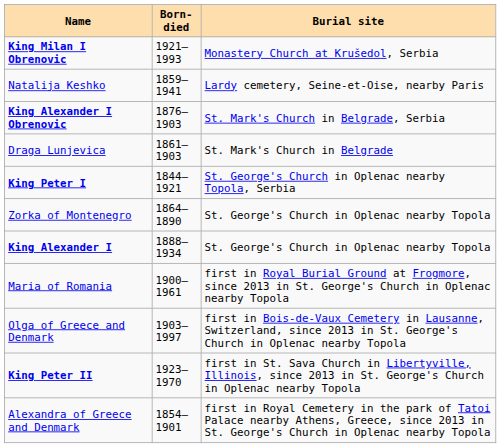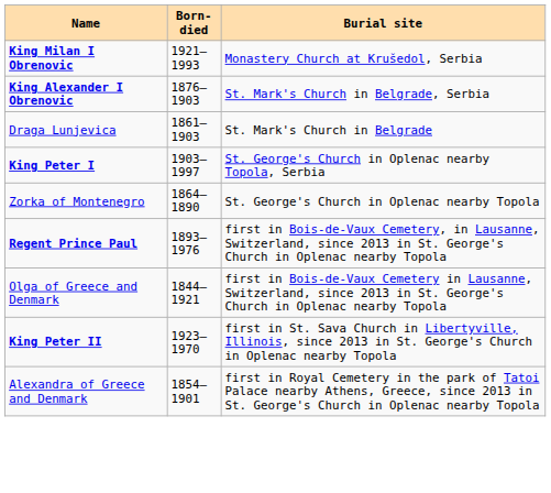- row: Natalija Keshko | 1859–1941 | Lardy cemetery, Seine-et-Oise, nearby Paris
King Peter I | Born-died: 1844–1921 -> 1903–1997
- row: King Alexander I | 1888–1934 | St. George's Church in Oplenac nearby Topola
- row: Maria of Romania | 1900–1961 | first in Royal Burial Ground at Frogmore, since 2013 in St. George's Church in Oplenac nearby Topola
+ row: Regent Prince Paul | 1893–1976 | first in Bois-de-Vaux Cemetery, in Lausanne, Switzerland, since 2013 in St. George's Church in Oplenac nearby Topola
Olga of Greece and Denmark | Born-died: 1903–1997 -> 1844–1921
